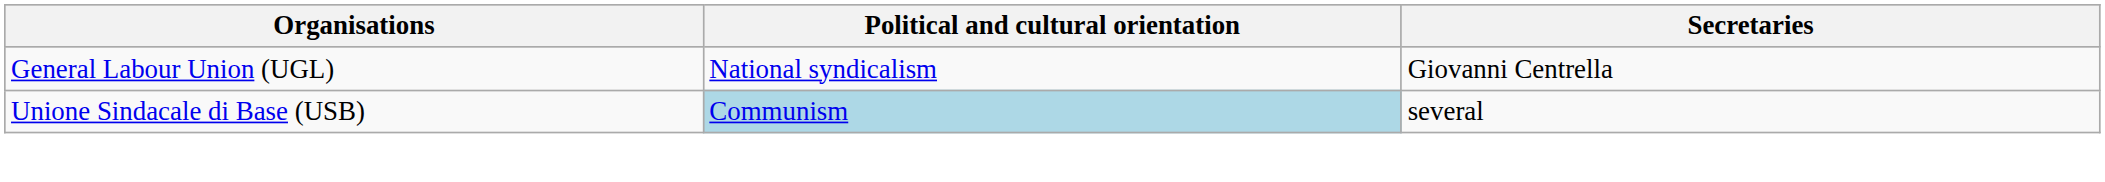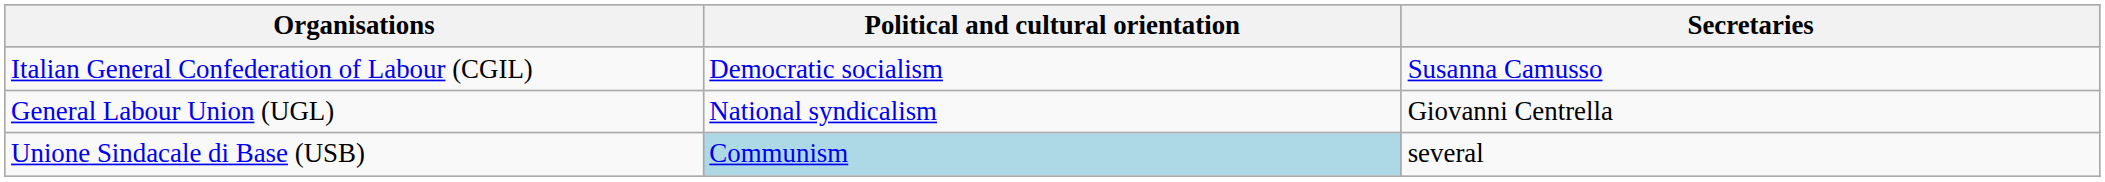+ row: Italian General Confederation of Labour (CGIL) | Democratic socialism | Susanna Camusso
